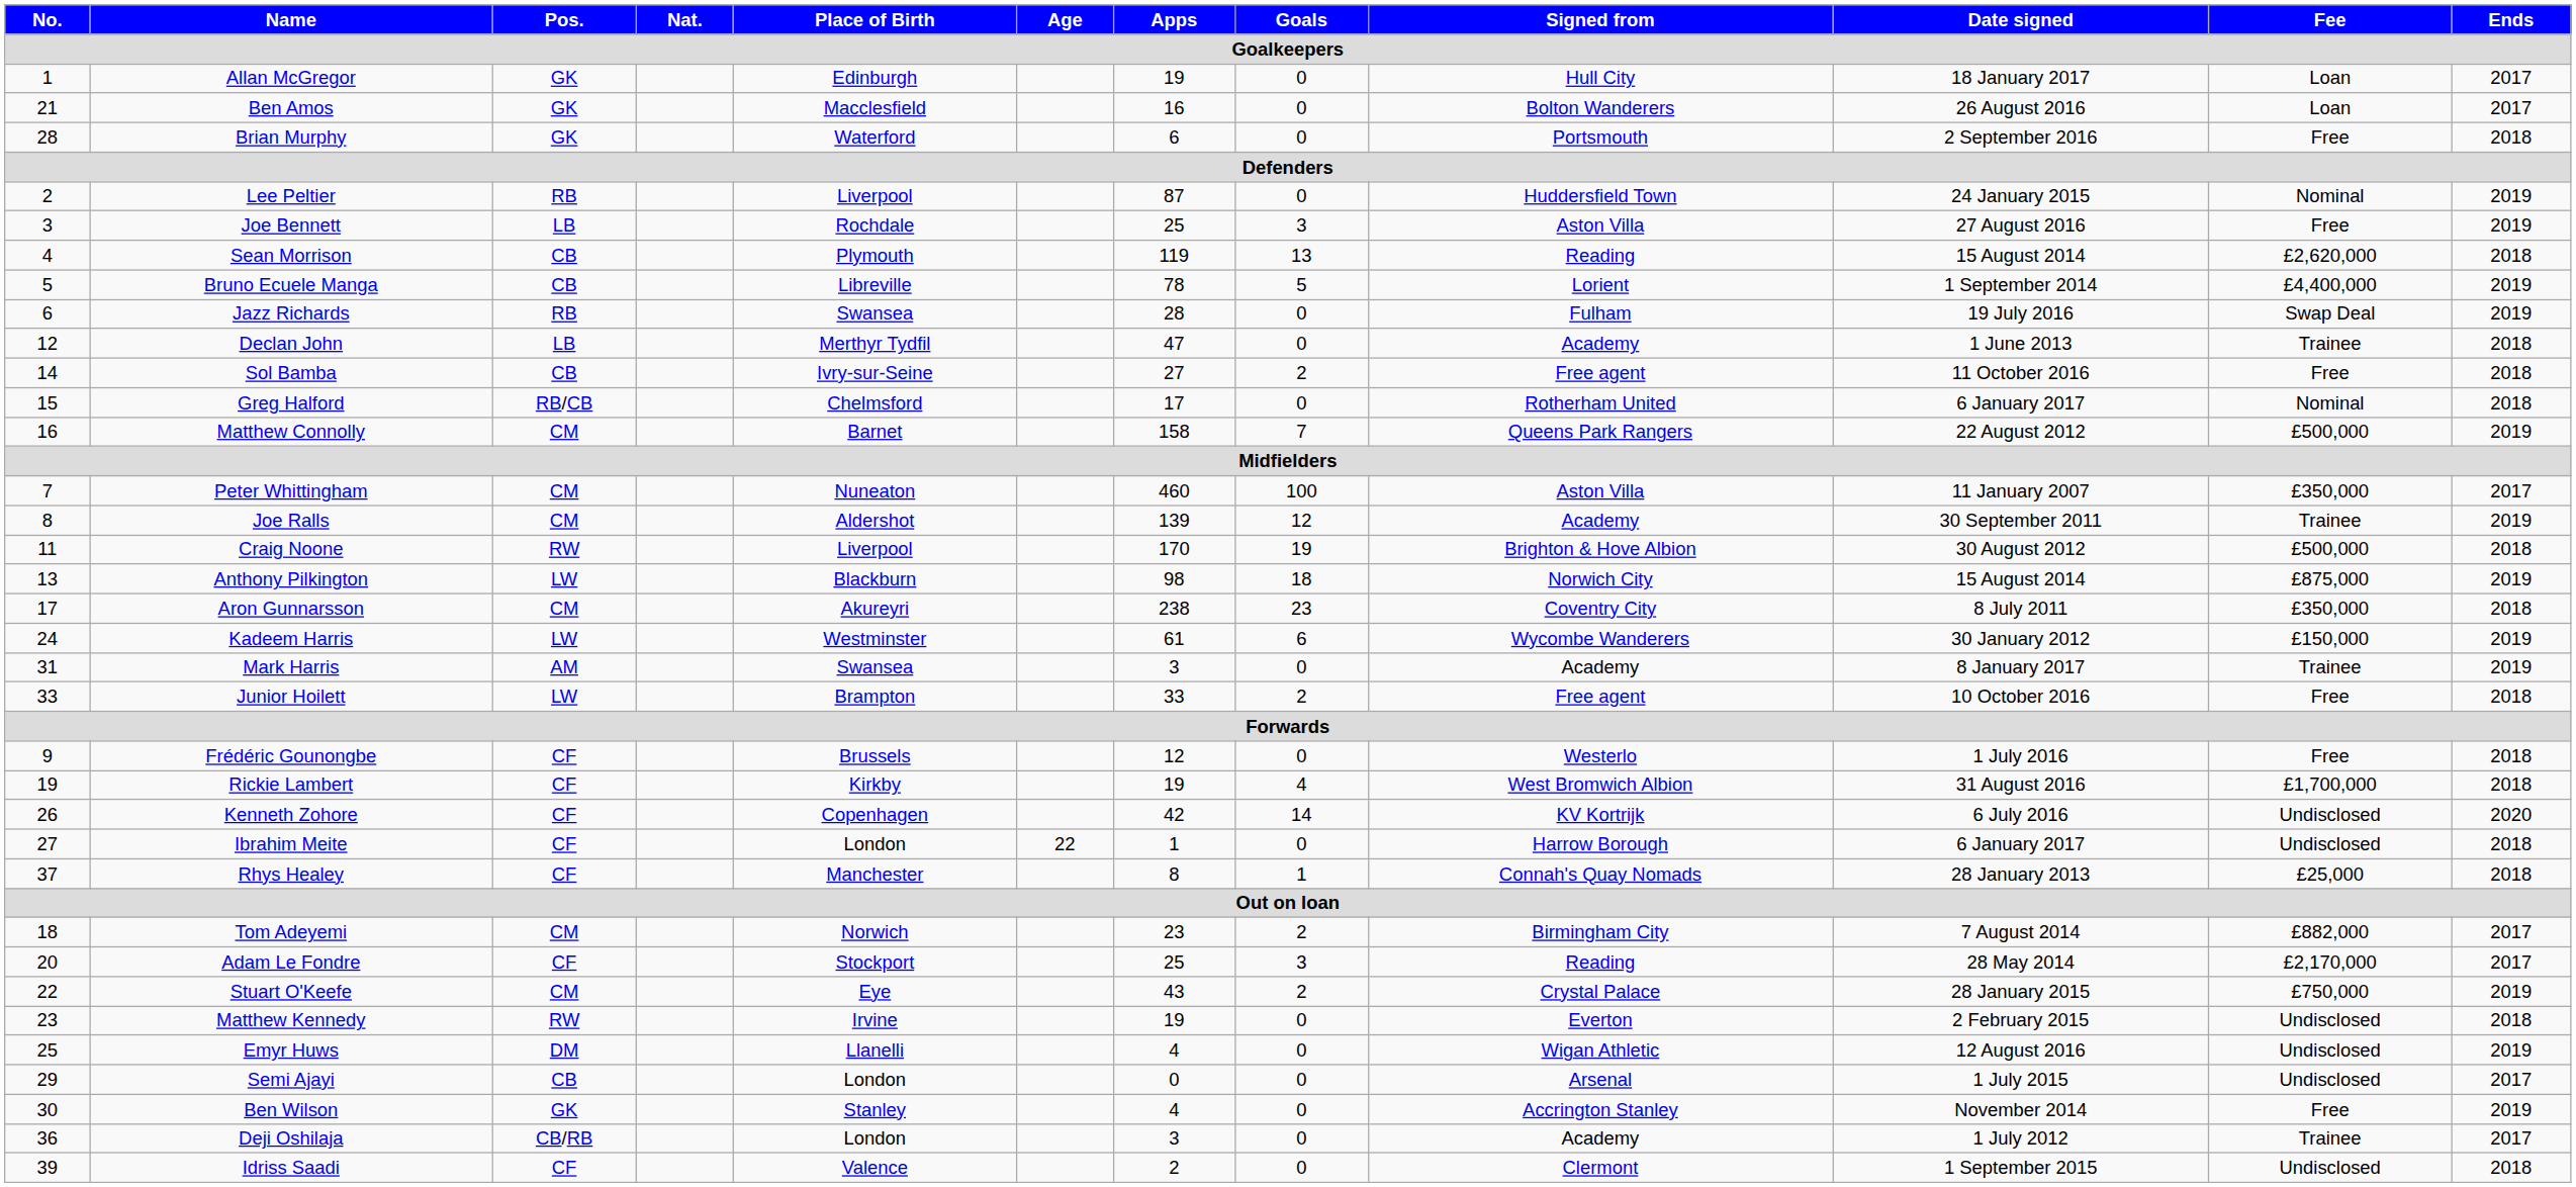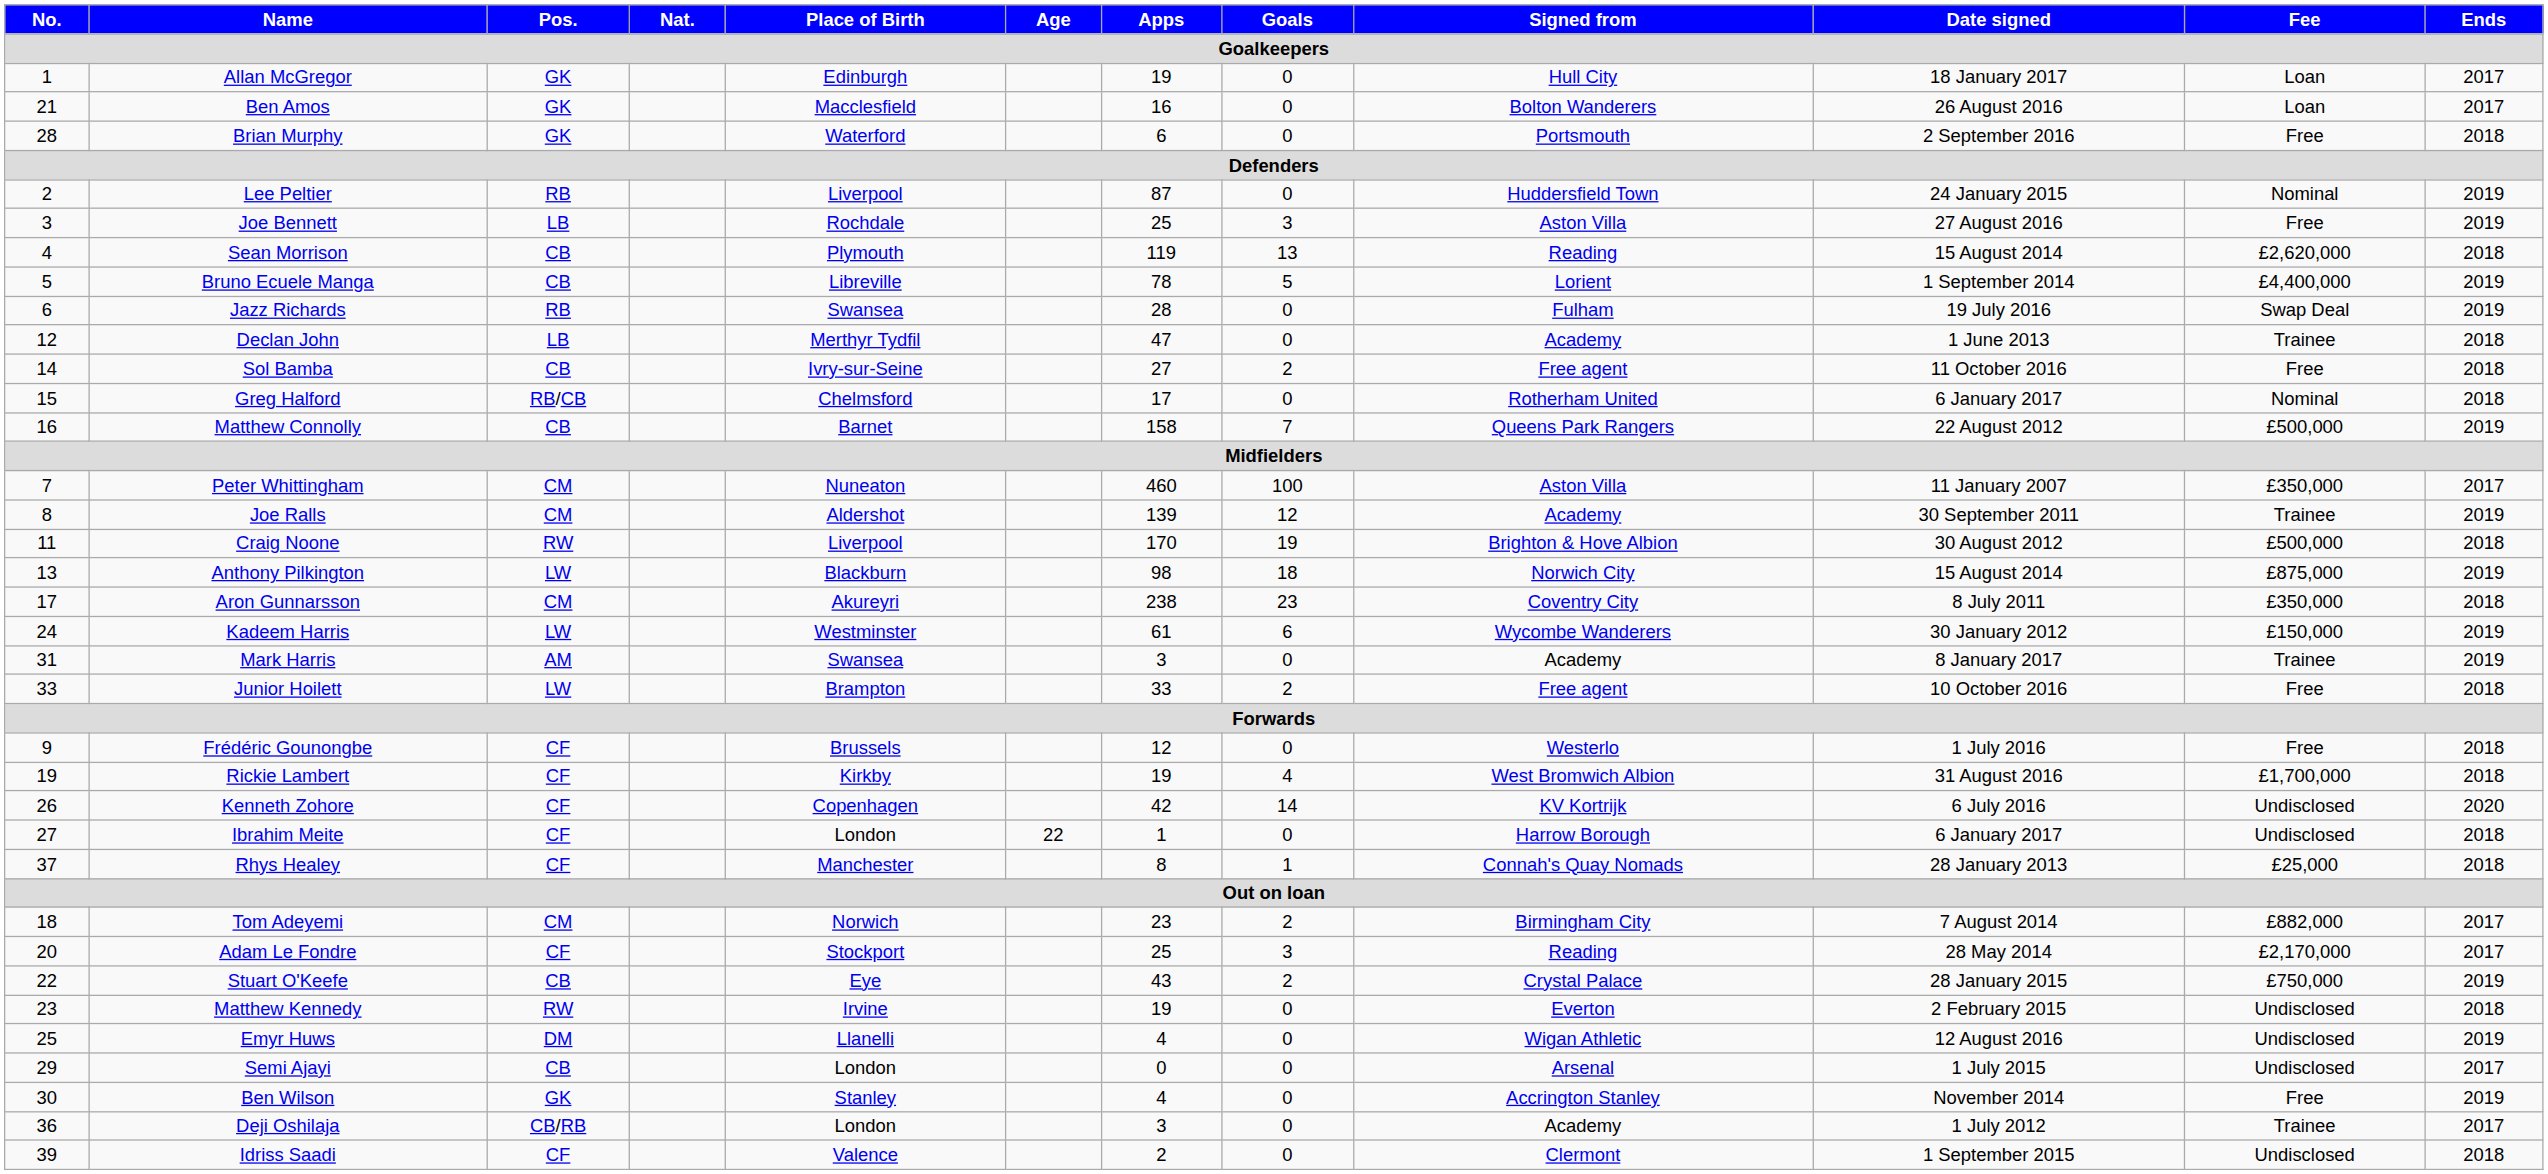Matthew Connolly | Pos.: CM -> CB
Stuart O'Keefe | Pos.: CM -> CB
